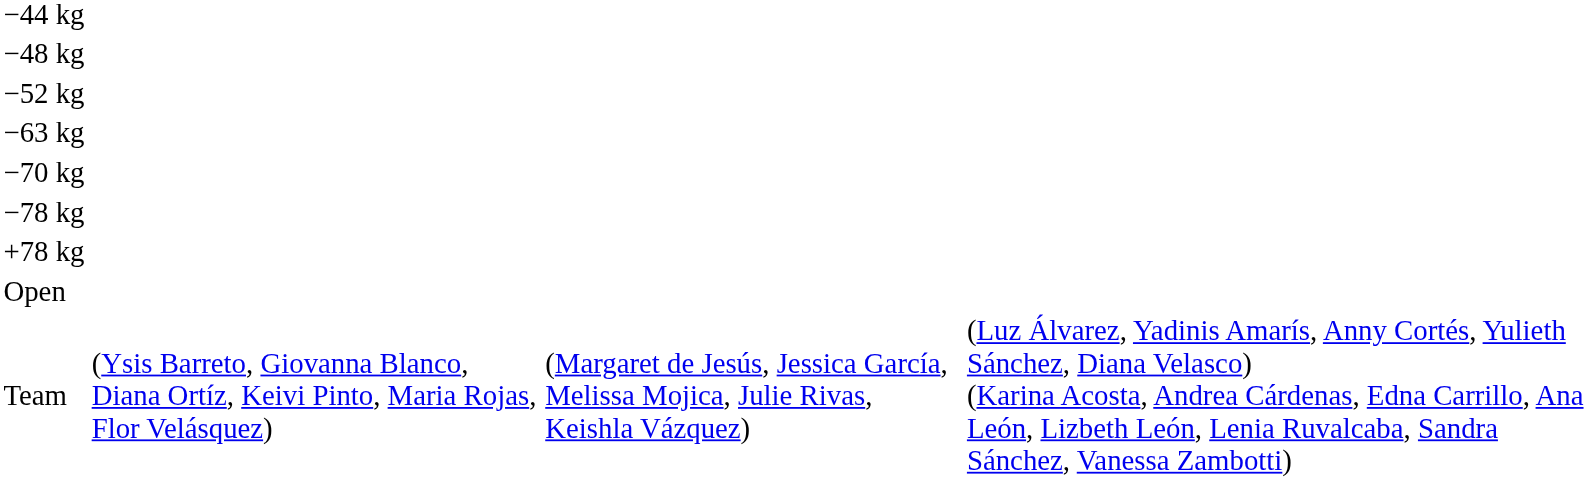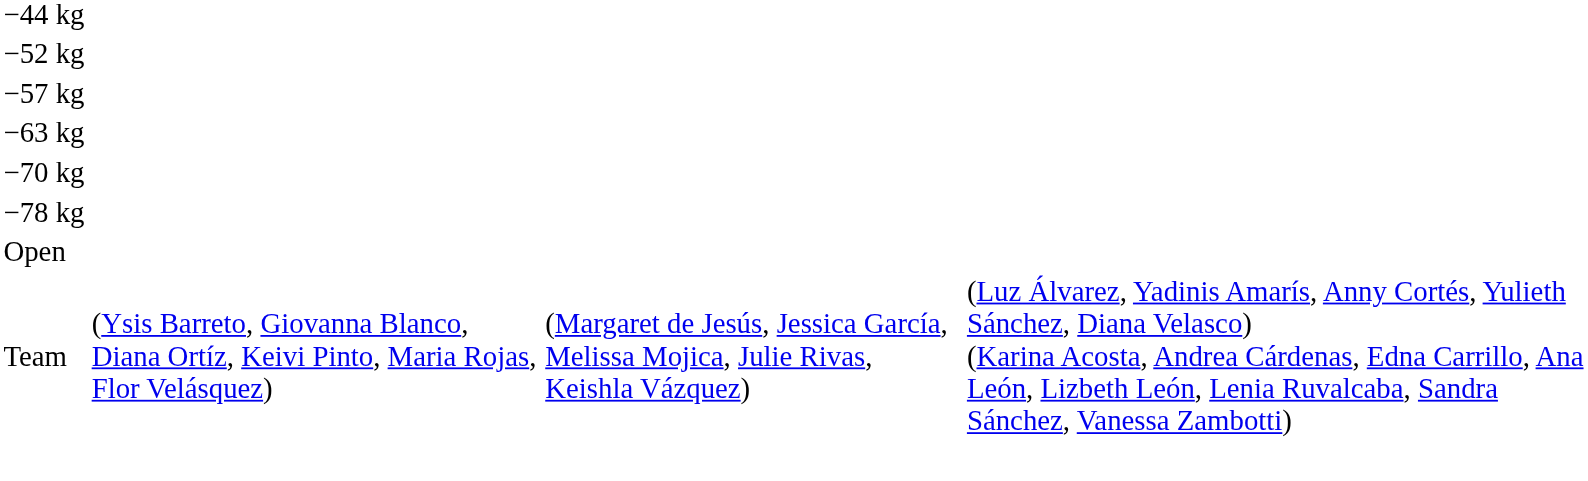- row: −48 kg
+ row: −57 kg
- row: +78 kg
